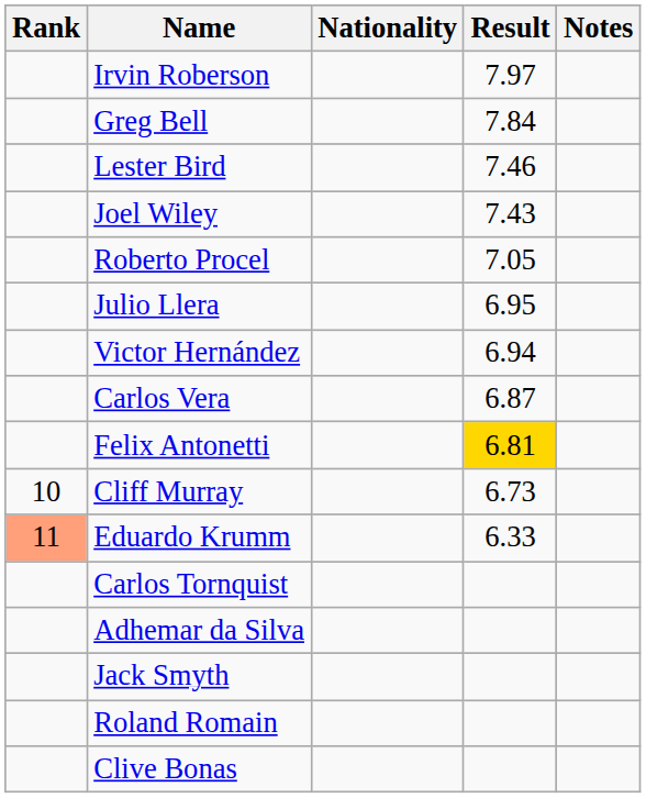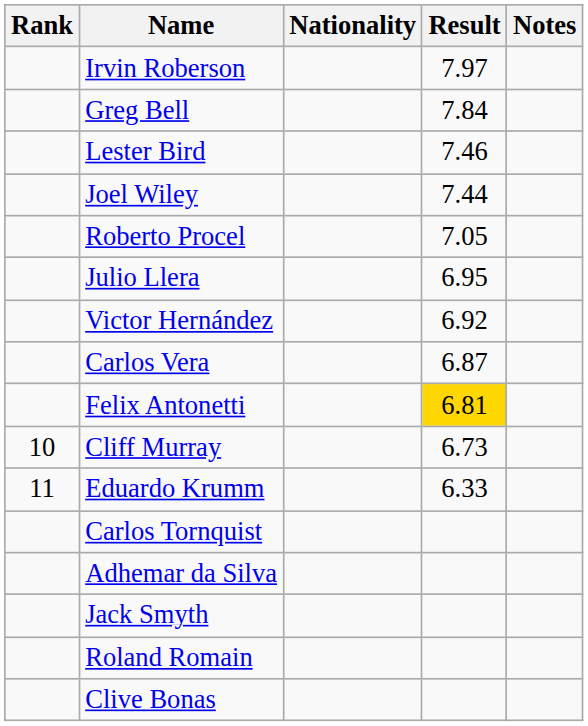Joel Wiley | Result: 7.43 -> 7.44
Victor Hernández | Result: 6.94 -> 6.92
Eduardo Krumm | Rank: lightsalmon background -> no background
